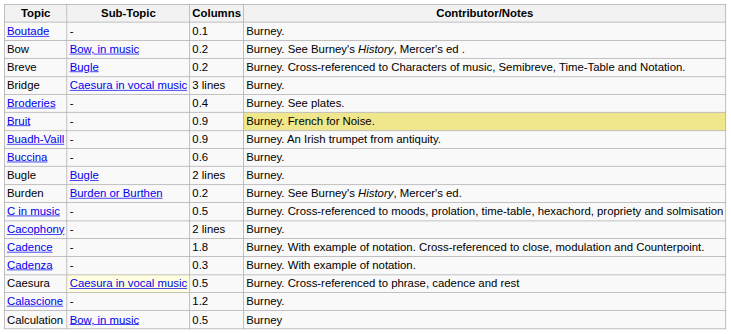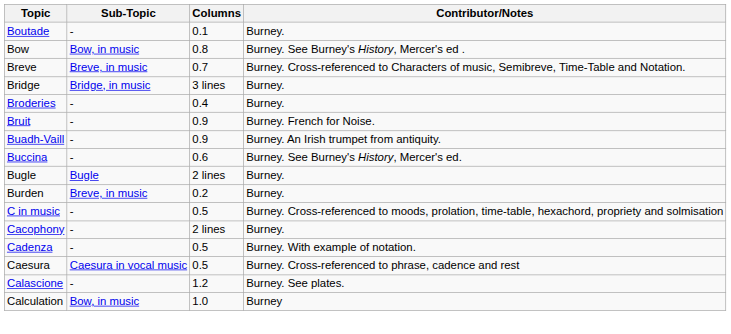Bow | Columns: 0.2 -> 0.8
Breve | Sub-Topic: Bugle -> Breve, in music
Breve | Columns: 0.2 -> 0.7
Bridge | Sub-Topic: Caesura in vocal music -> Bridge, in music
Broderies | Contributor/Notes: Burney. See plates. -> Burney.
Bruit | Contributor/Notes: khaki background -> no background
Buccina | Contributor/Notes: Burney. -> Burney. See Burney's History, Mercer's ed.
Burden | Sub-Topic: Burden or Burthen -> Breve, in music
Burden | Contributor/Notes: Burney. See Burney's History, Mercer's ed. -> Burney.
- row: Cadence | - | 1.8 | Burney. With example of notation. Cross-referenced to close, modulation and Counterpoint.
Cadenza | Columns: 0.3 -> 0.5
Caesura | Sub-Topic: lightyellow background -> no background
Calascione | Contributor/Notes: Burney. -> Burney. See plates.
Calculation | Columns: 0.5 -> 1.0
